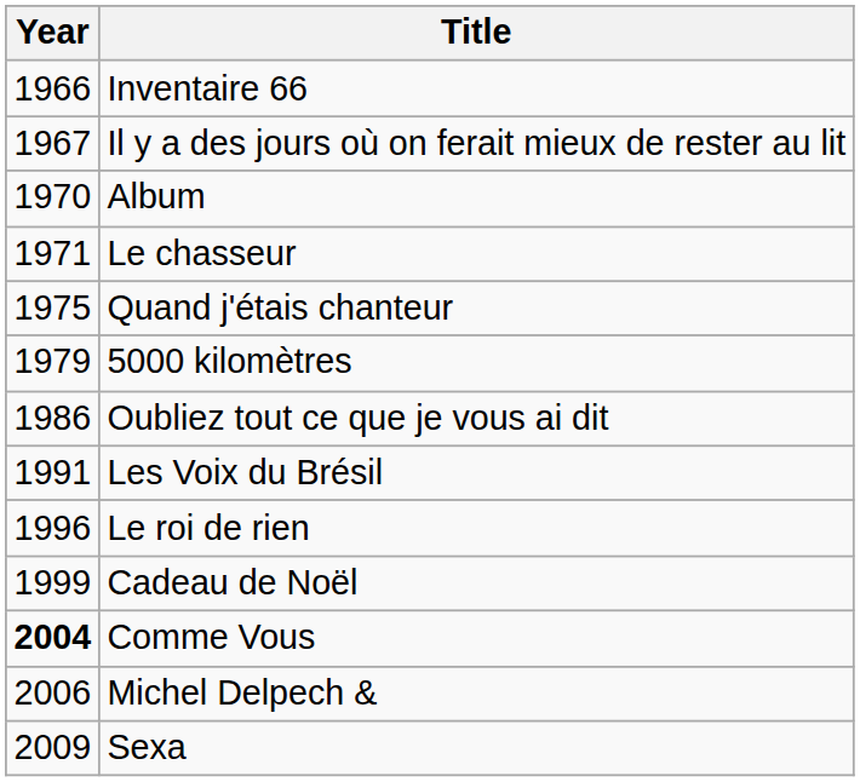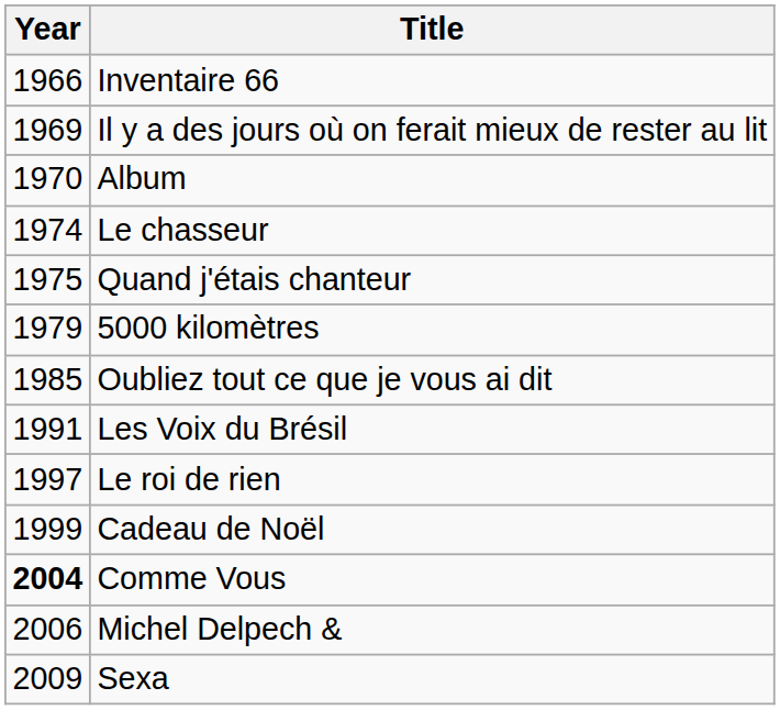Il y a des jours où on ferait mieux de rester au lit | Year: 1967 -> 1969
Le chasseur | Year: 1971 -> 1974
Oubliez tout ce que je vous ai dit | Year: 1986 -> 1985
Le roi de rien | Year: 1996 -> 1997
